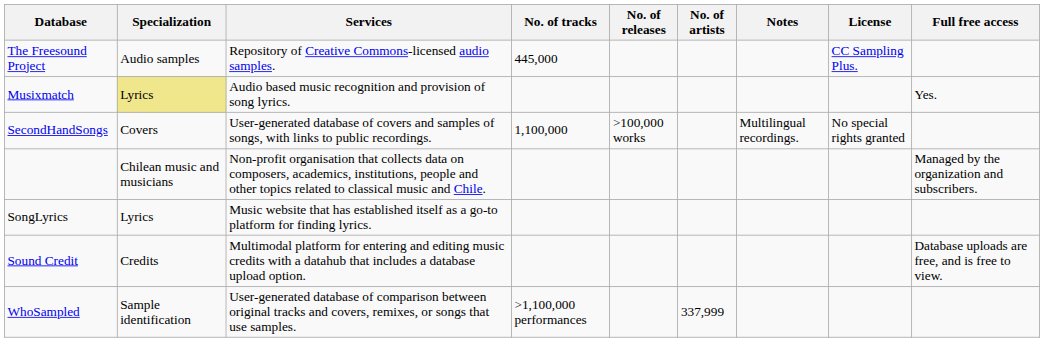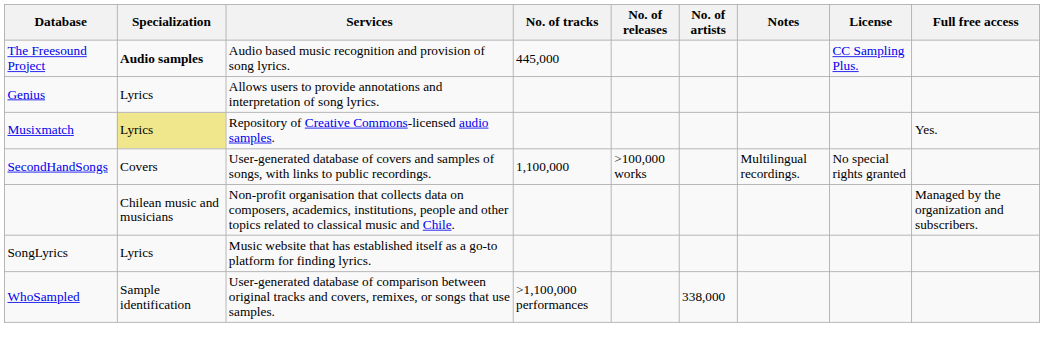The Freesound Project | Specialization: normal -> bold
The Freesound Project | Services: Repository of Creative Commons-licensed audio samples. -> Audio based music recognition and provision of song lyrics.
+ row: Genius | Lyrics | Allows users to provide annotations and interpretation of song lyrics.
Musixmatch | Services: Audio based music recognition and provision of song lyrics. -> Repository of Creative Commons-licensed audio samples.
- row: Sound Credit | Credits | Multimodal platform for entering and editing music credits with a datahub that includes a database upload option. | Database uploads are free, and is free to view.
WhoSampled | No. of artists: 337,999 -> 338,000
